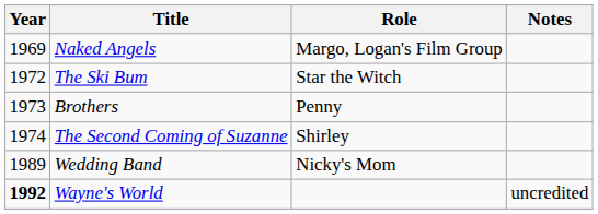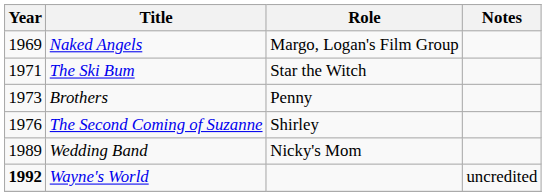The Ski Bum | Year: 1972 -> 1971
The Second Coming of Suzanne | Year: 1974 -> 1976
